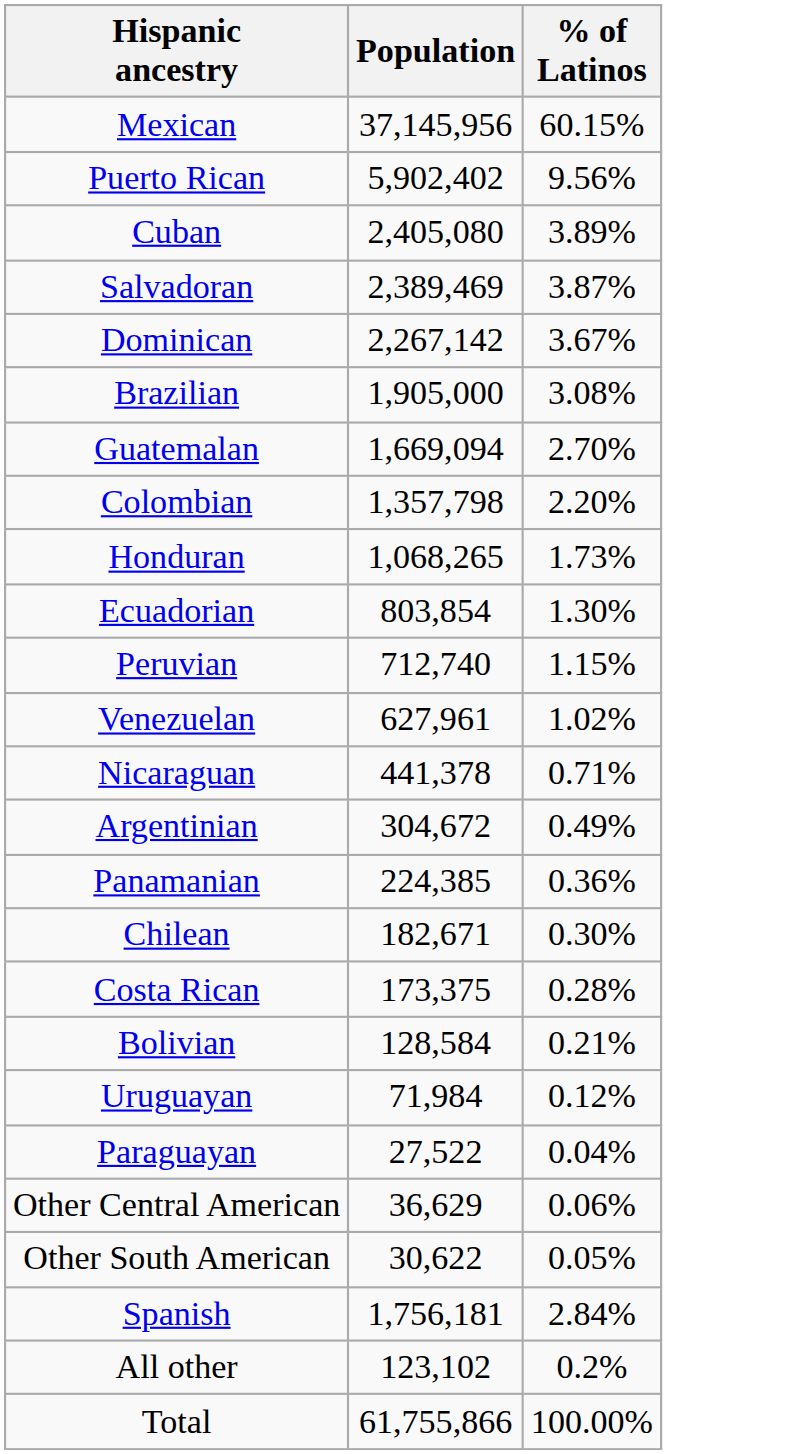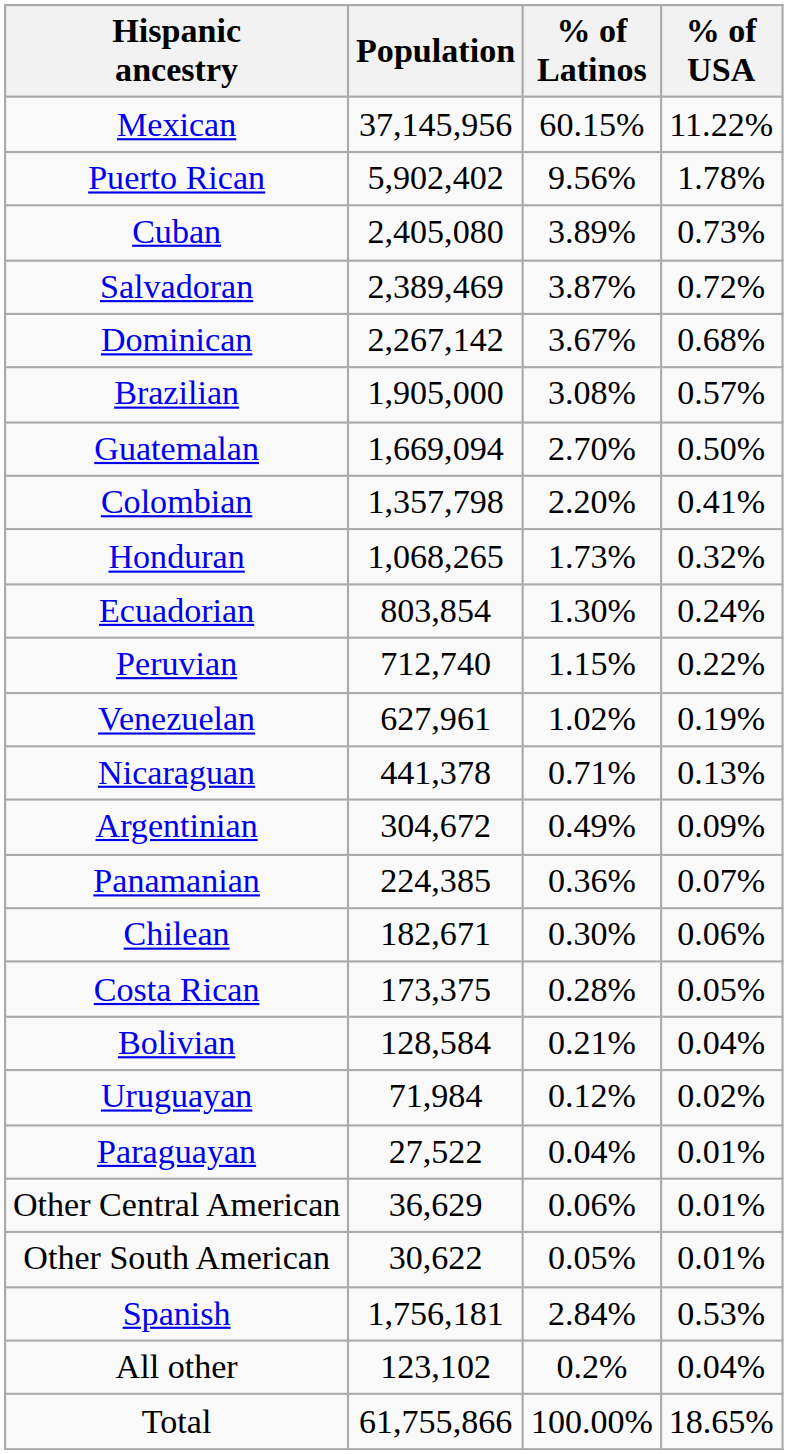+ column: % of USA | 11.22% | 1.78% | 0.73% | 0.72% | 0.68% | 0.57% | 0.50% | 0.41% | 0.32% | 0.24% | 0.22% | 0.19% | 0.13% | 0.09% | 0.07% | 0.06% | 0.05% | 0.04% | 0.02% | 0.01% | 0.01% | 0.01% | 0.53% | 0.04% | 18.65%
